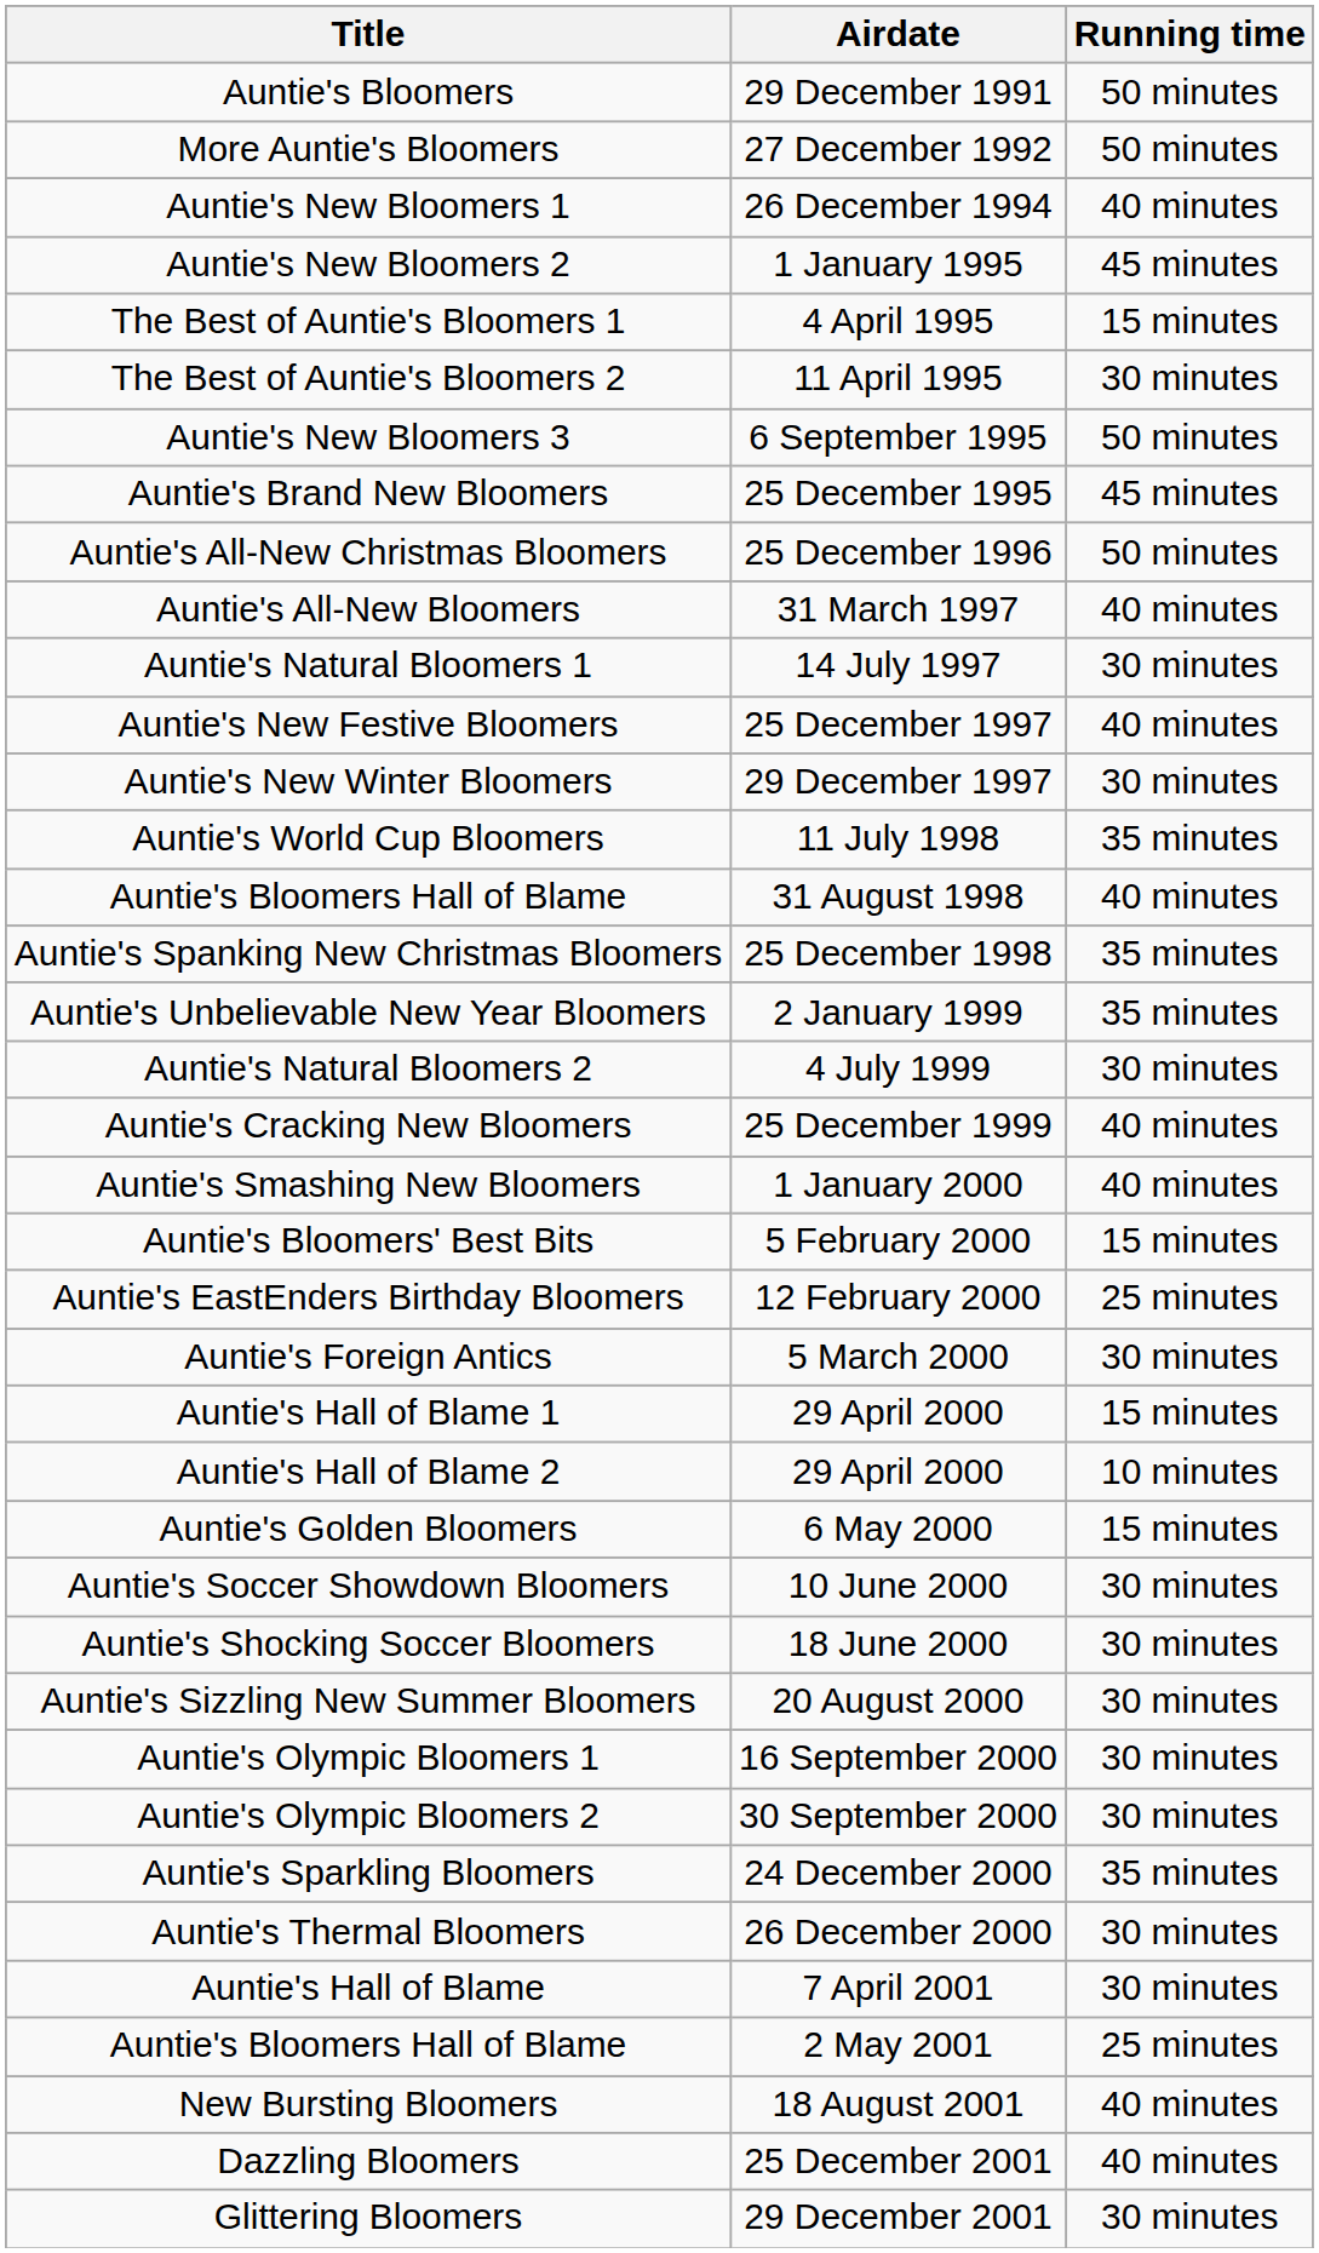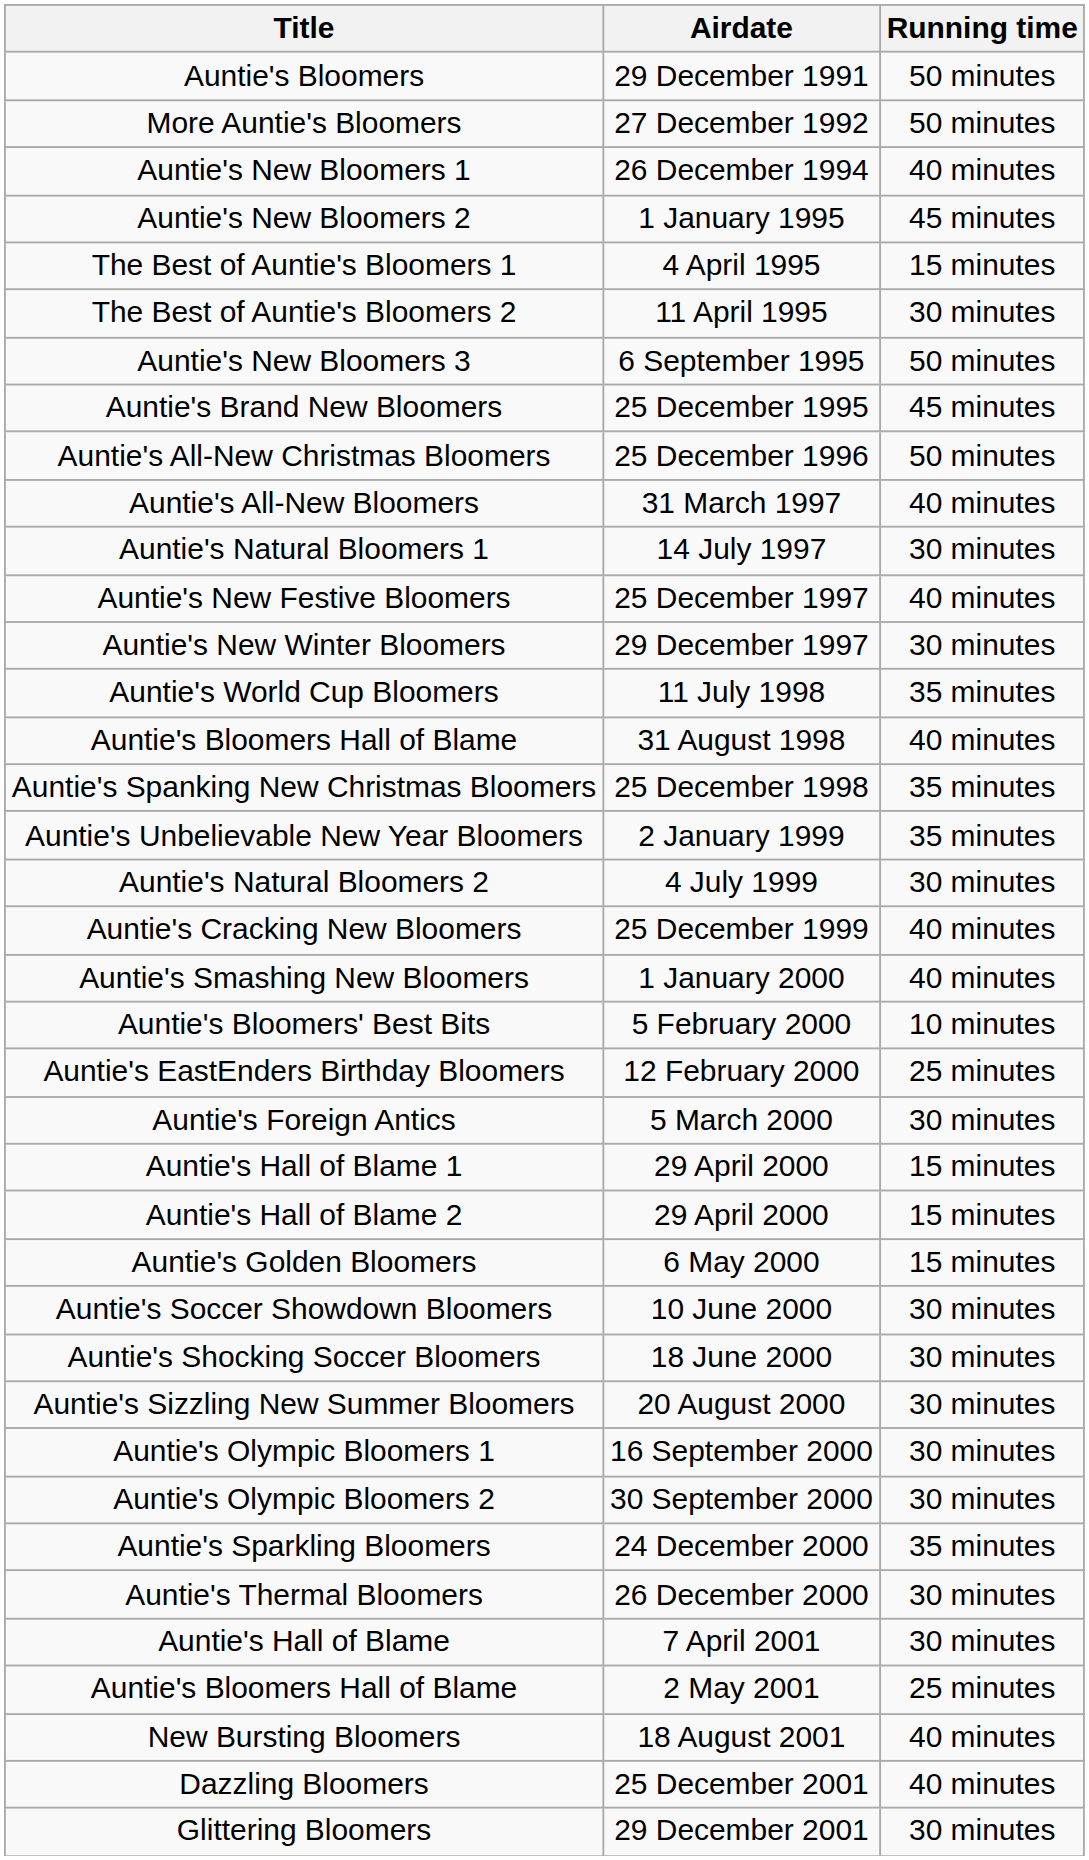Auntie's Bloomers' Best Bits | Running time: 15 minutes -> 10 minutes
Auntie's Hall of Blame 2 | Running time: 10 minutes -> 15 minutes
